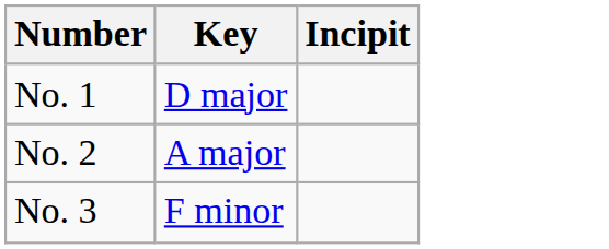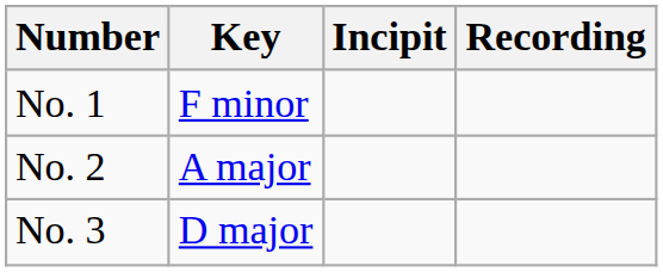+ column: Recording
No. 1 | Key: D major -> F minor
No. 3 | Key: F minor -> D major
